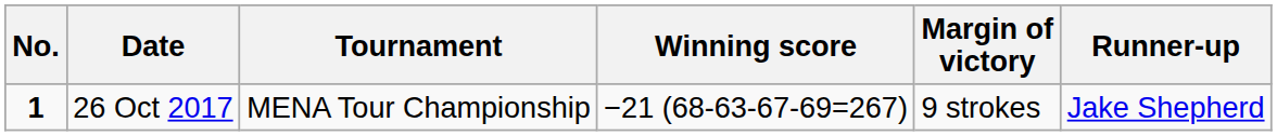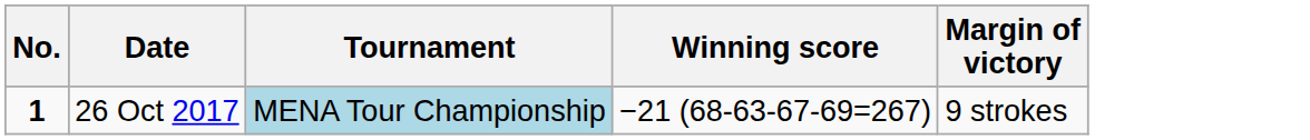- column: Runner-up | Jake Shepherd
26 Oct 2017 | Tournament: no background -> lightblue background
